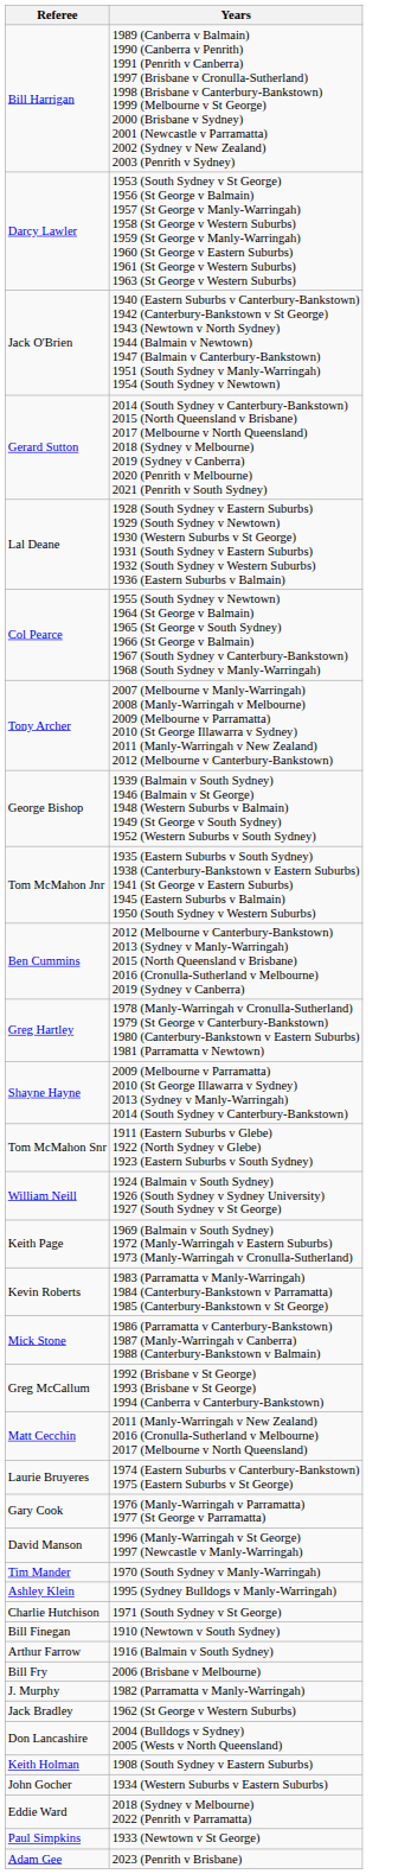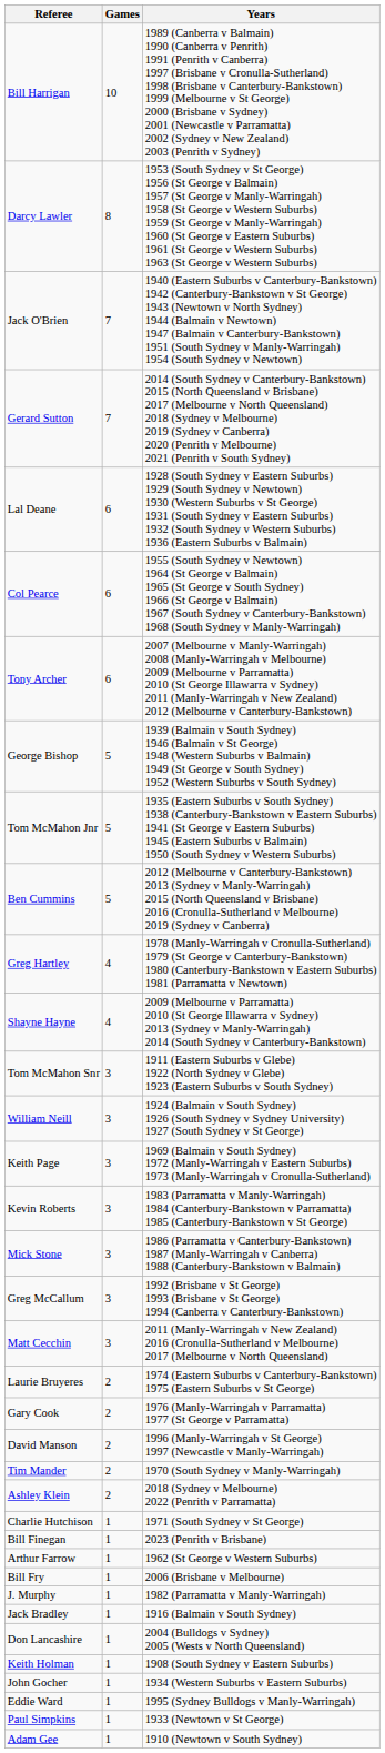+ column: Games | 10 | 8 | 7 | 7 | 6 | 6 | 6 | 5 | 5 | 5 | 4 | 4 | 3 | 3 | 3 | 3 | 3 | 3 | 3 | 2 | 2 | 2 | 2 | 2 | 1 | 1 | 1 | 1 | 1 | 1 | 1 | 1 | 1 | 1 | 1 | 1
Ashley Klein | Years: 1995 (Sydney Bulldogs v Manly-Warringah) -> 2018 (Sydney v Melbourne) 2022 (Penrith v Parramatta)
Bill Finegan | Years: 1910 (Newtown v South Sydney) -> 2023 (Penrith v Brisbane)
Arthur Farrow | Years: 1916 (Balmain v South Sydney) -> 1962 (St George v Western Suburbs)
Jack Bradley | Years: 1962 (St George v Western Suburbs) -> 1916 (Balmain v South Sydney)
Eddie Ward | Years: 2018 (Sydney v Melbourne) 2022 (Penrith v Parramatta) -> 1995 (Sydney Bulldogs v Manly-Warringah)
Adam Gee | Years: 2023 (Penrith v Brisbane) -> 1910 (Newtown v South Sydney)
